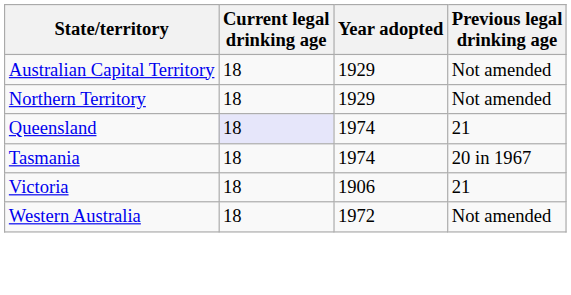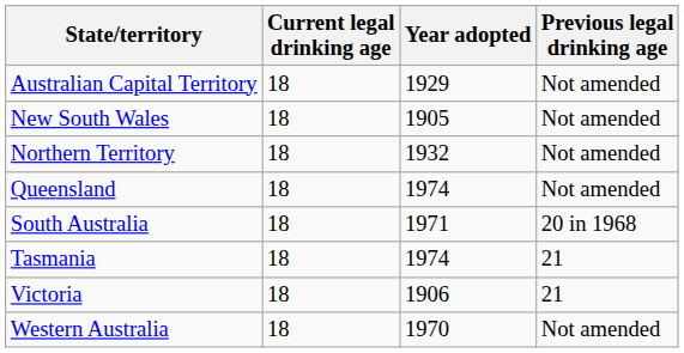+ row: New South Wales | 18 | 1905 | Not amended
Northern Territory | Year adopted: 1929 -> 1932
Queensland | Current legal drinking age: lavender background -> no background
Queensland | Previous legal drinking age: 21 -> Not amended
+ row: South Australia | 18 | 1971 | 20 in 1968
Tasmania | Previous legal drinking age: 20 in 1967 -> 21
Western Australia | Year adopted: 1972 -> 1970
